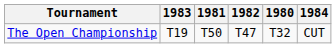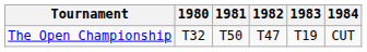columns swapped: 1980 <-> 1983
